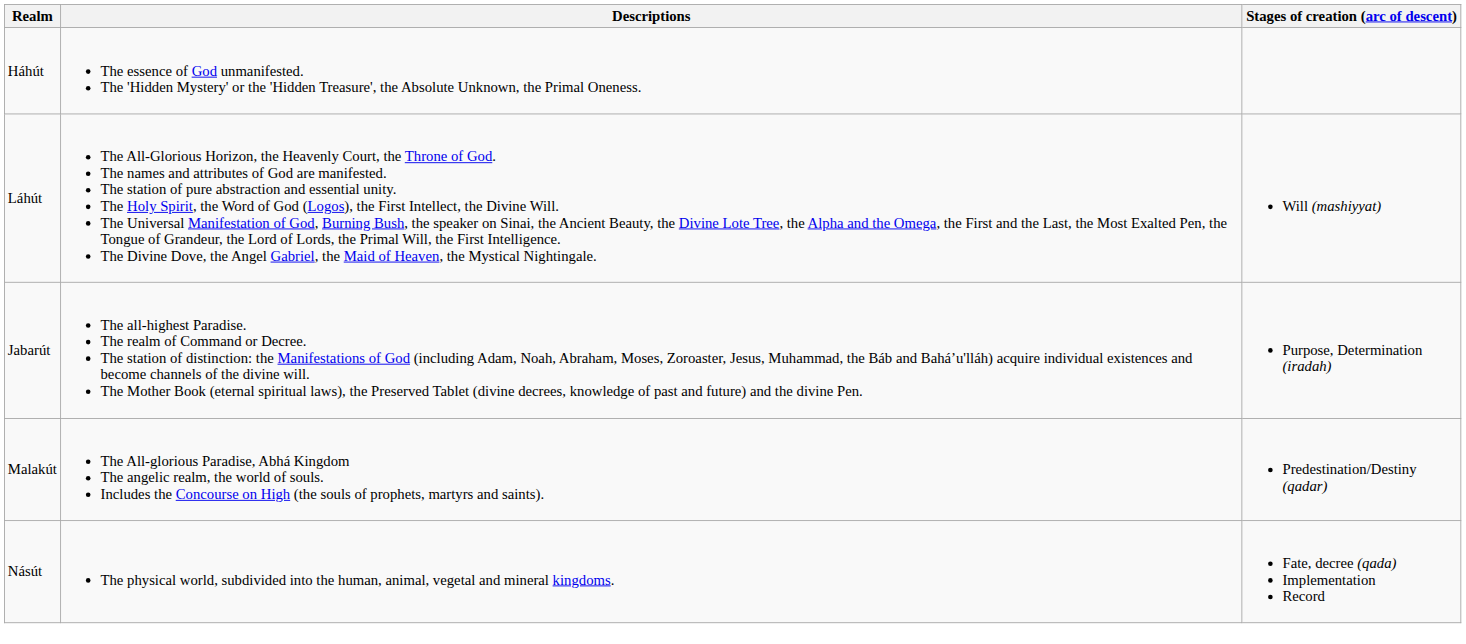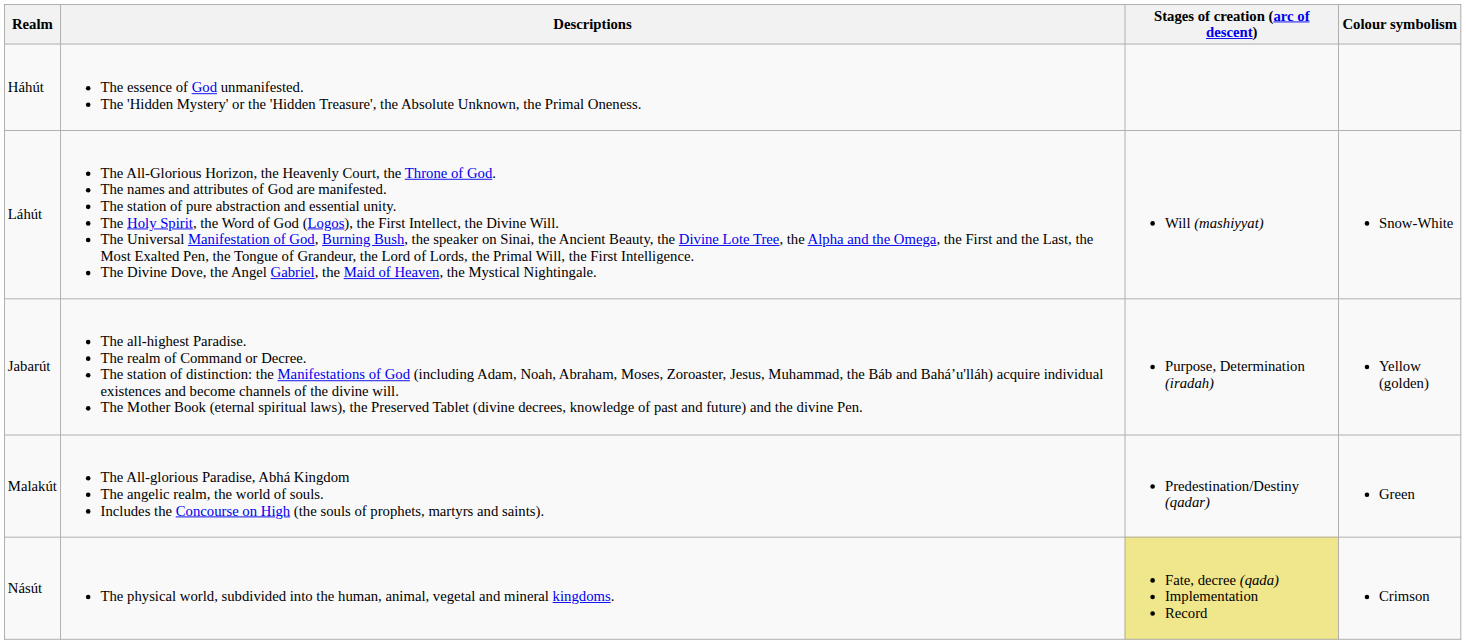+ column: Colour symbolism | Snow-White | Yellow (golden) | Green | Crimson
Násút | Stages of creation (arc of descent): no background -> khaki background
